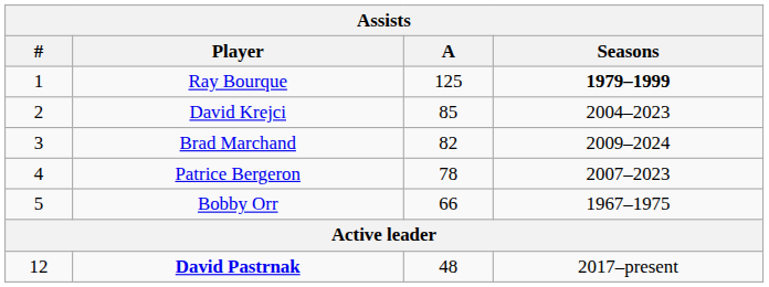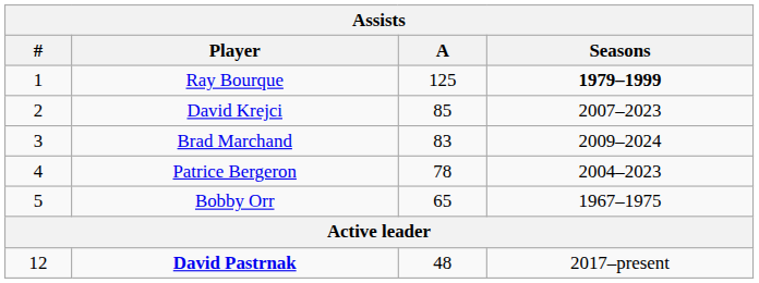David Krejci | Seasons: 2004–2023 -> 2007–2023
Brad Marchand | A: 82 -> 83
Patrice Bergeron | Seasons: 2007–2023 -> 2004–2023
Bobby Orr | A: 66 -> 65
